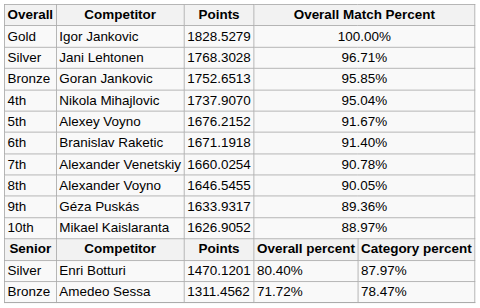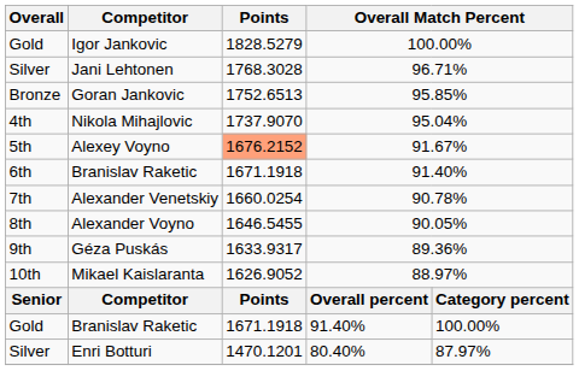Alexey Voyno | Points: no background -> lightsalmon background
+ row: Gold | Branislav Raketic | 1671.1918 | 91.40% | 100.00%
- row: Bronze | Amedeo Sessa | 1311.4562 | 71.72% | 78.47%
